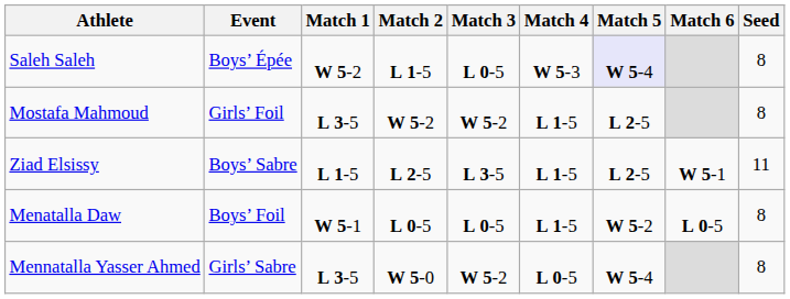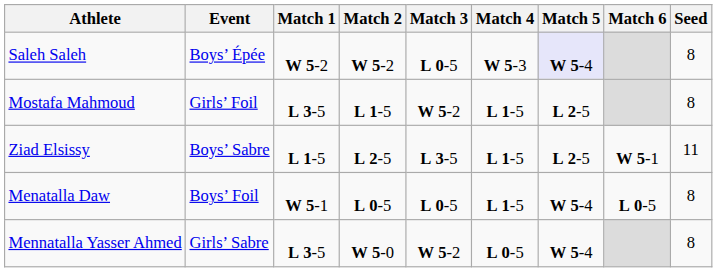Saleh Saleh | Match 2: L 1-5 -> W 5-2
Mostafa Mahmoud | Match 2: W 5-2 -> L 1-5
Menatalla Daw | Match 5: W 5-2 -> W 5-4
